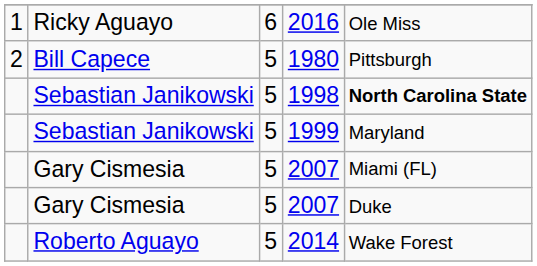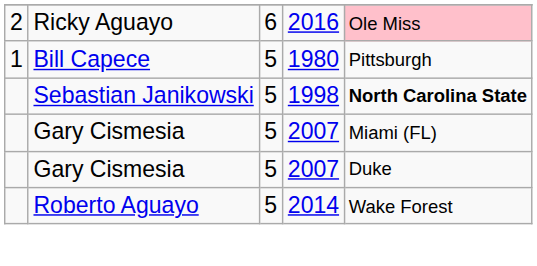2016 | column 1: 1 -> 2
2016 | column 5: no background -> pink background
1980 | column 1: 2 -> 1
- row: Sebastian Janikowski | 5 | 1999 | Maryland
